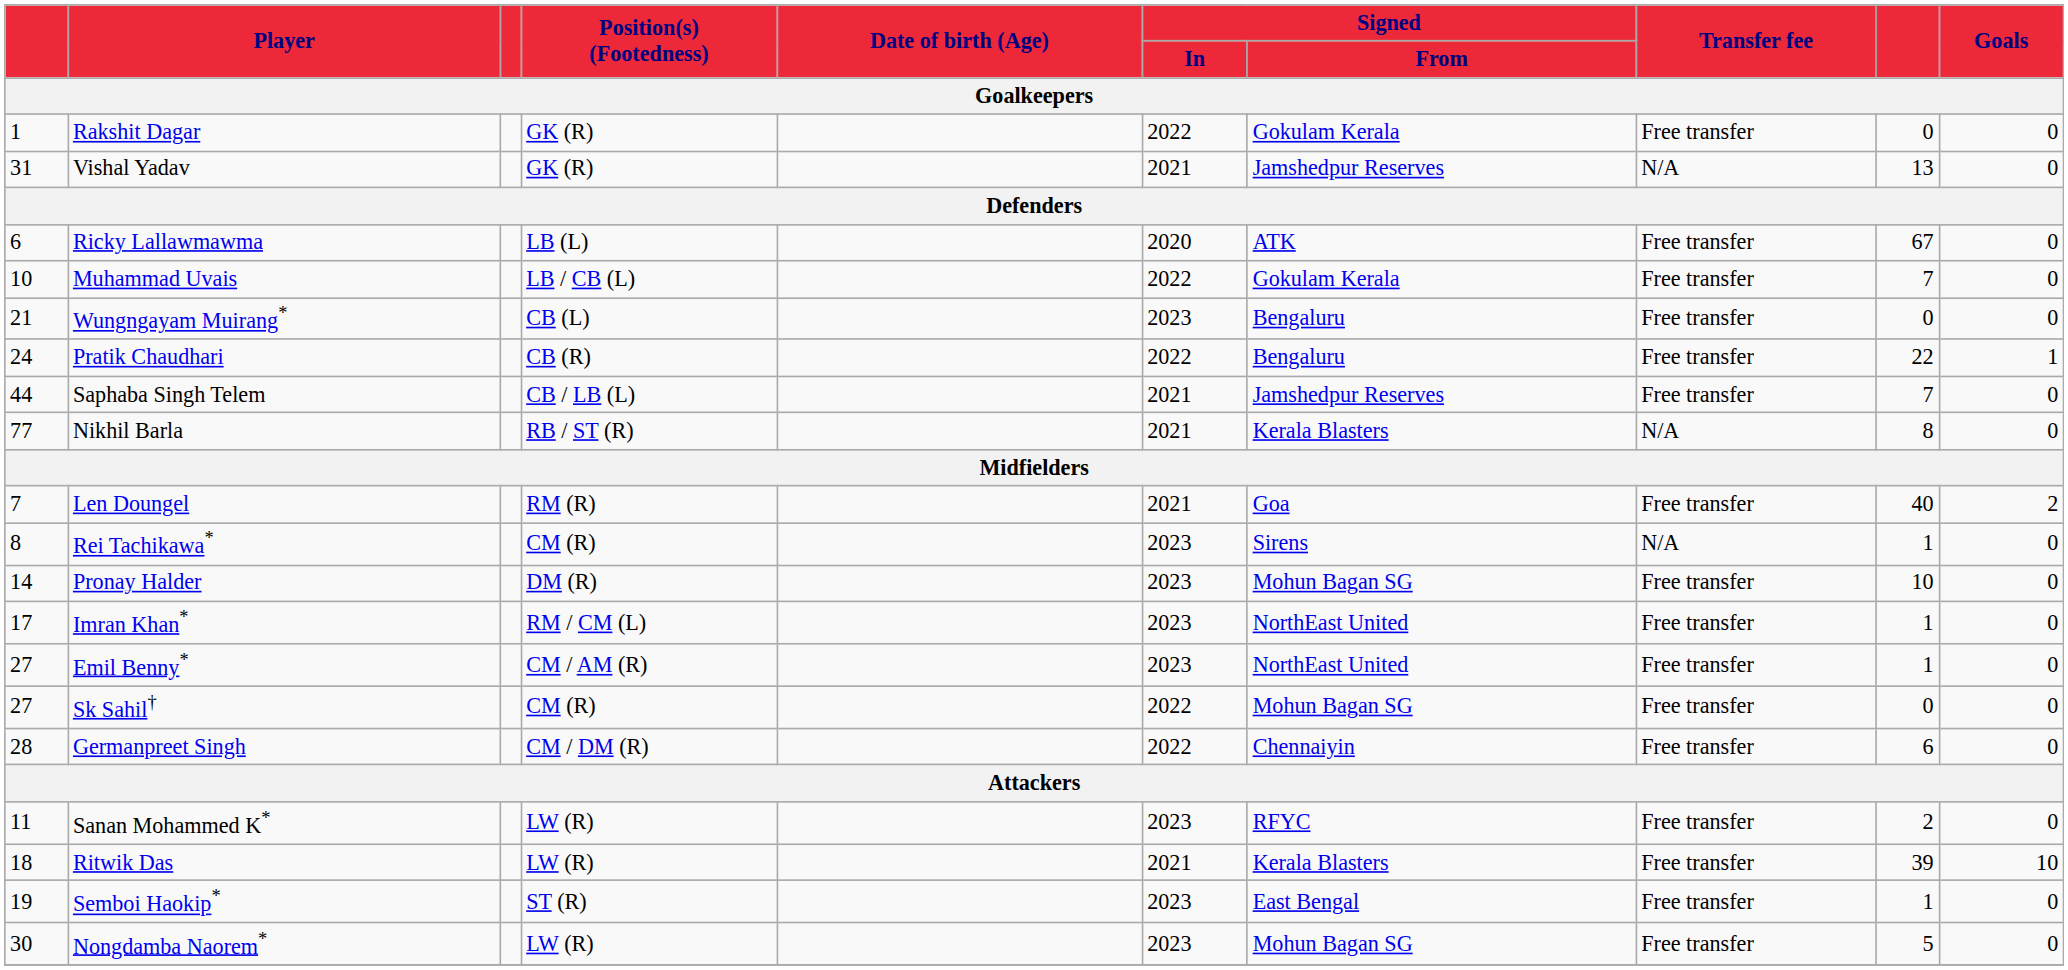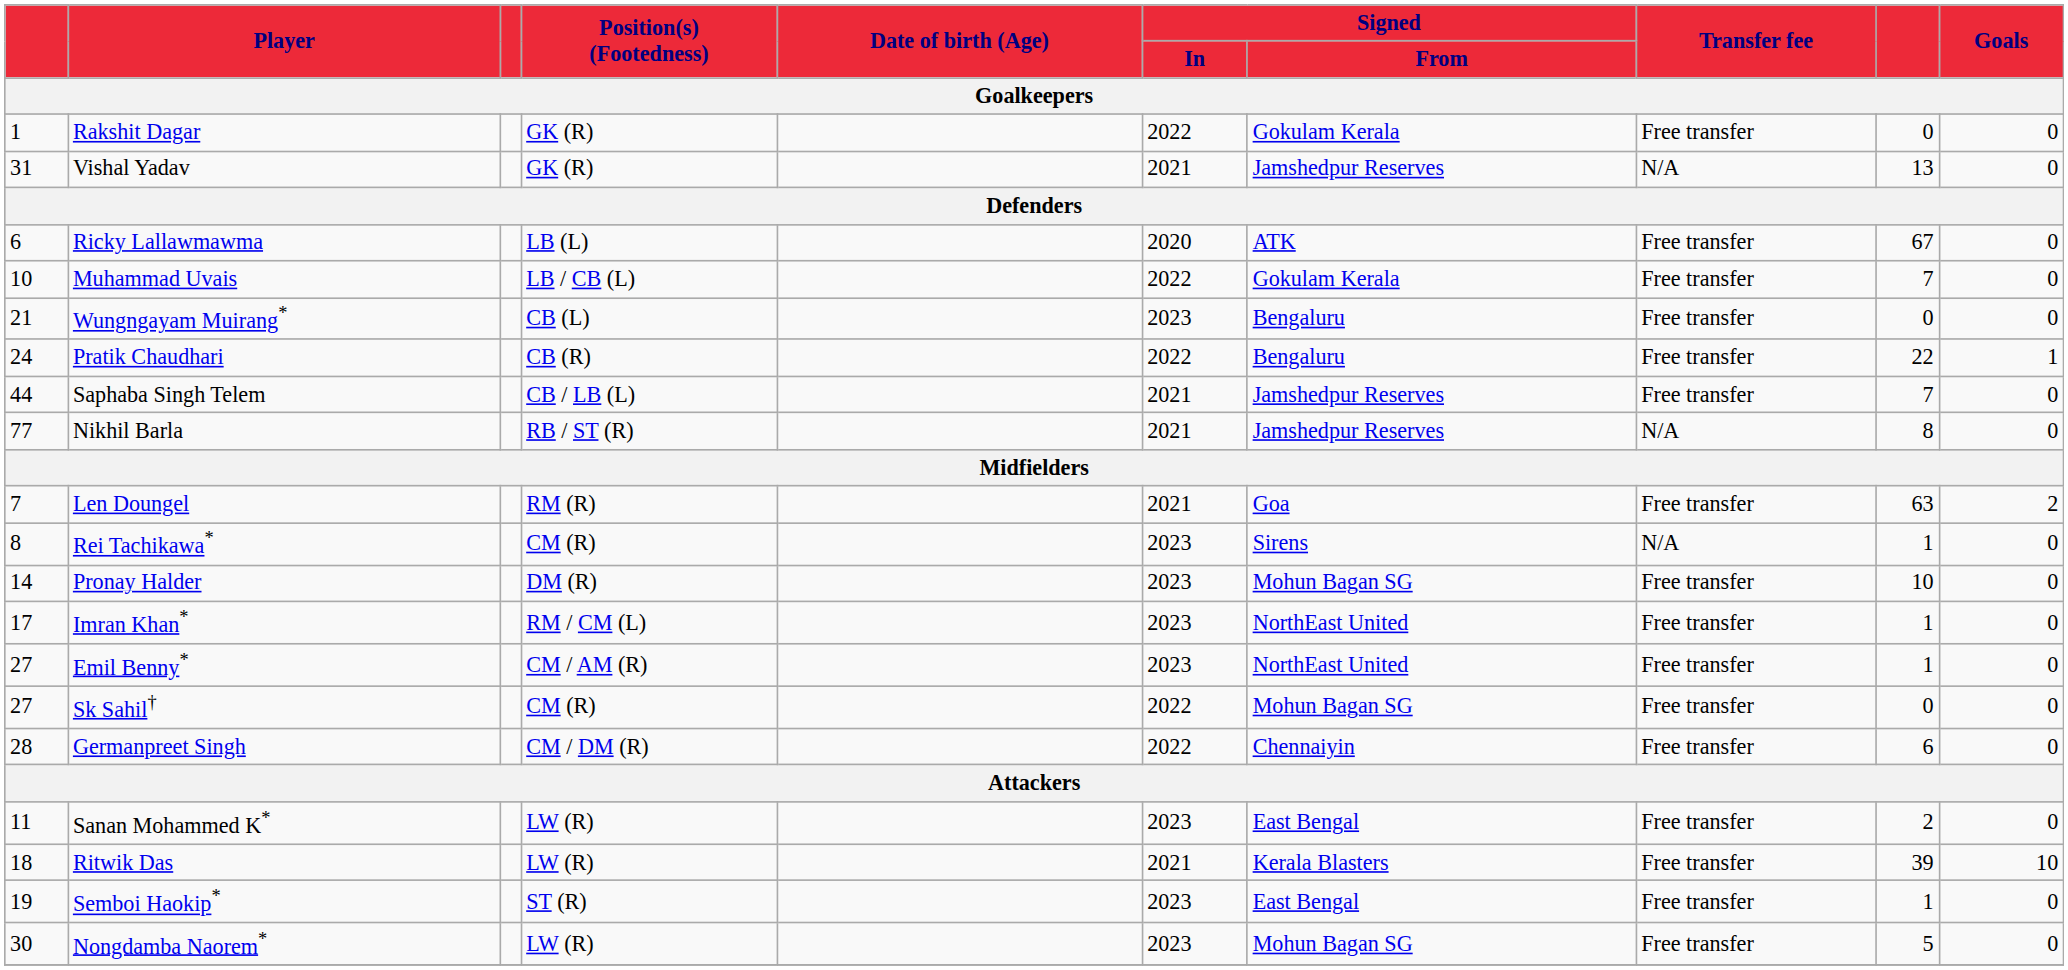Nikhil Barla | Signed / From: Kerala Blasters -> Jamshedpur Reserves
Len Doungel | column 9: 40 -> 63
Sanan Mohammed K* | Signed / From: RFYC -> East Bengal
